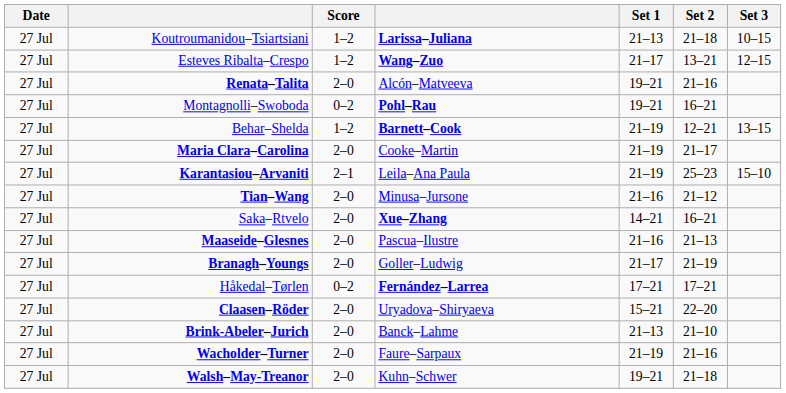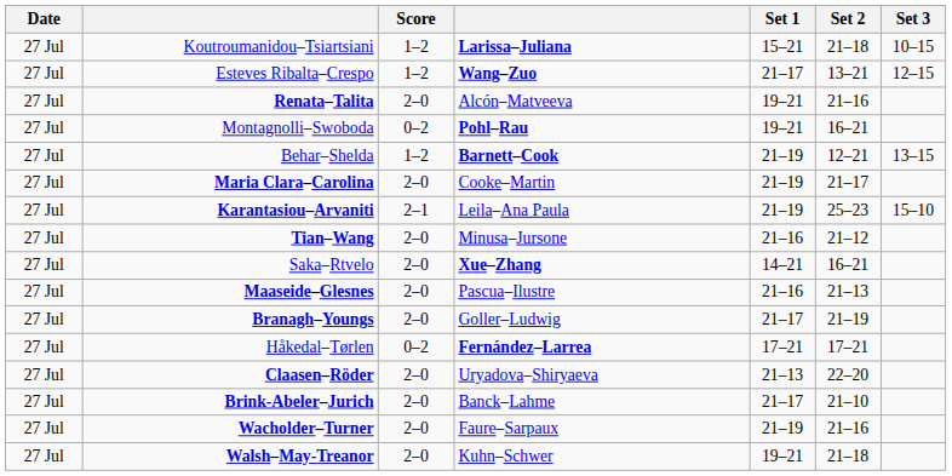Koutroumanidou–Tsiartsiani | Set 1: 21–13 -> 15–21
Claasen–Röder | Set 1: 15–21 -> 21–13
Brink-Abeler–Jurich | Set 1: 21–13 -> 21–17
